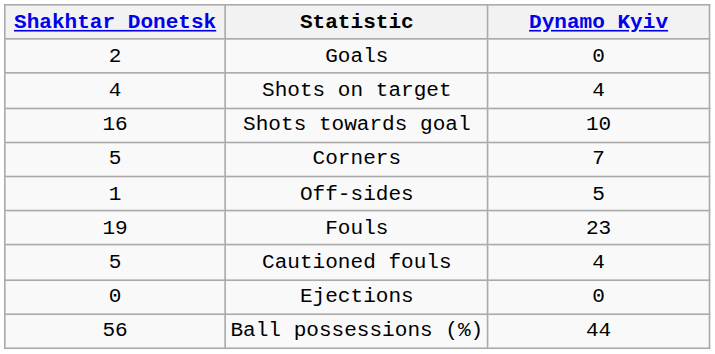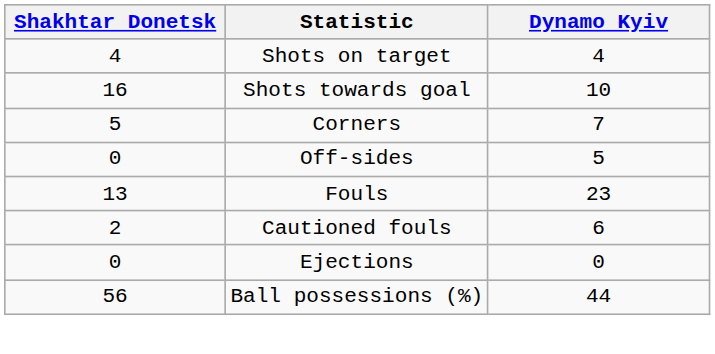- row: 2 | Goals | 0
Off-sides | Shakhtar Donetsk: 1 -> 0
Fouls | Shakhtar Donetsk: 19 -> 13
Cautioned fouls | Shakhtar Donetsk: 5 -> 2
Cautioned fouls | Dynamo Kyiv: 4 -> 6
